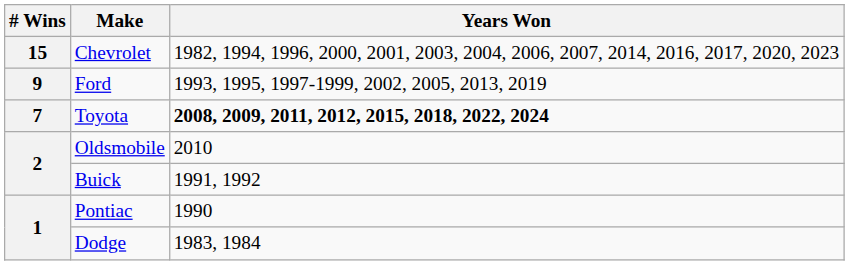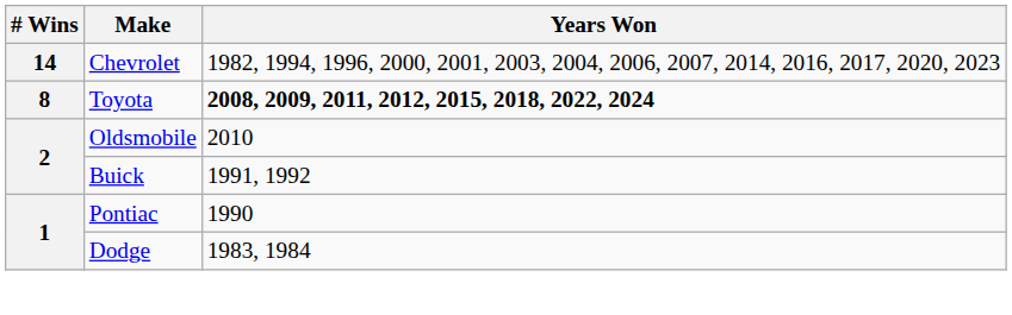Chevrolet | # Wins: 15 -> 14
- row: 9 | Ford | 1993, 1995, 1997-1999, 2002, 2005, 2013, 2019
Toyota | # Wins: 7 -> 8
